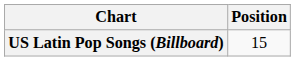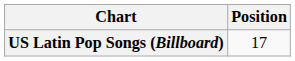US Latin Pop Songs (Billboard) | Position: 15 -> 17
